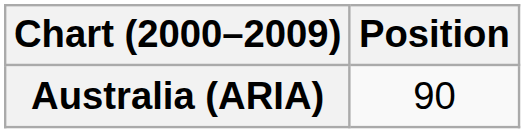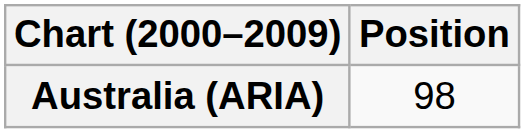Australia (ARIA) | Position: 90 -> 98
